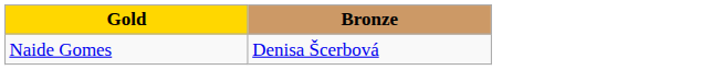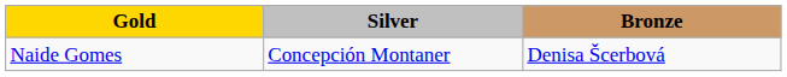+ column: Silver | Concepción Montaner
